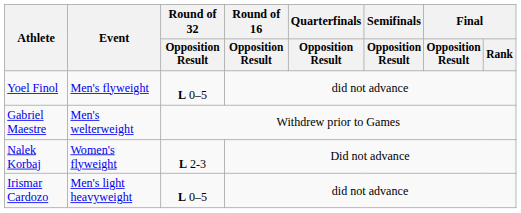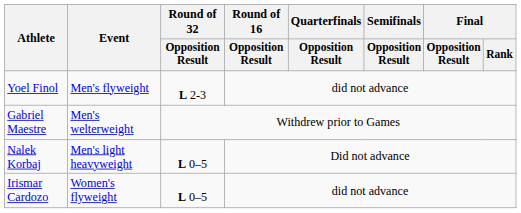Yoel Finol | Round of 32 / Opposition Result: L 0–5 -> L 2-3
Nalek Korbaj | Event: Women's flyweight -> Men's light heavyweight
Nalek Korbaj | Round of 32 / Opposition Result: L 2-3 -> L 0–5
Irismar Cardozo | Event: Men's light heavyweight -> Women's flyweight
